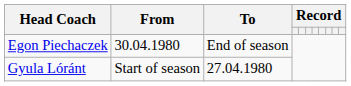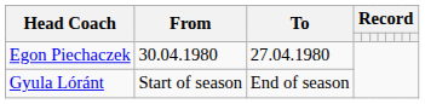Egon Piechaczek | To: End of season -> 27.04.1980
Gyula Lóránt | To: 27.04.1980 -> End of season
